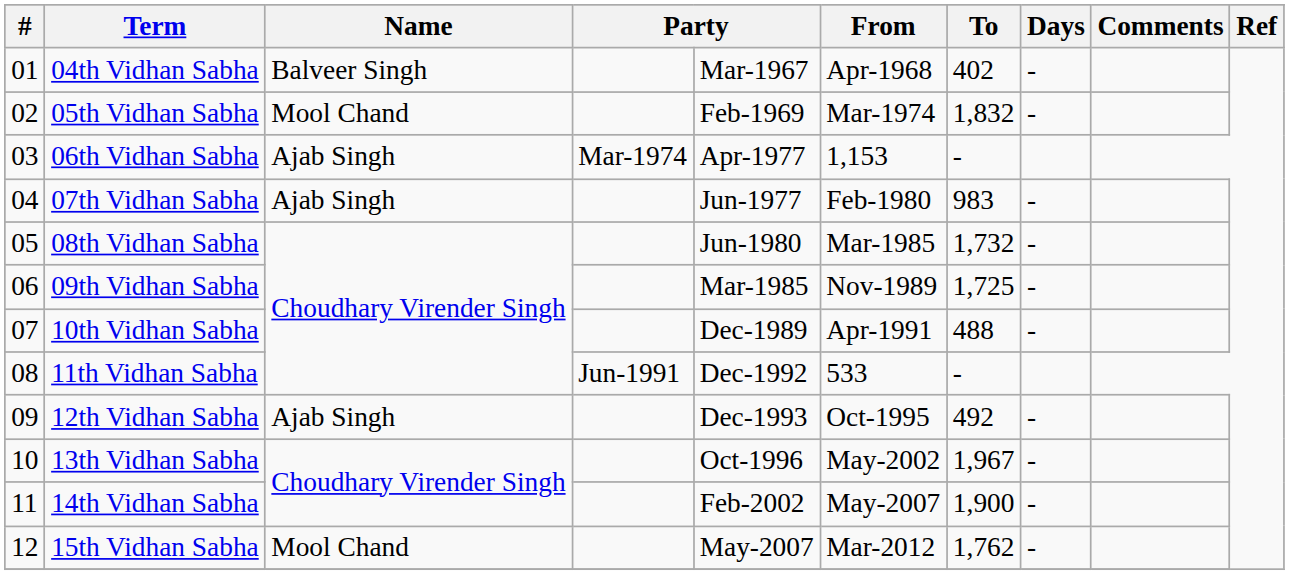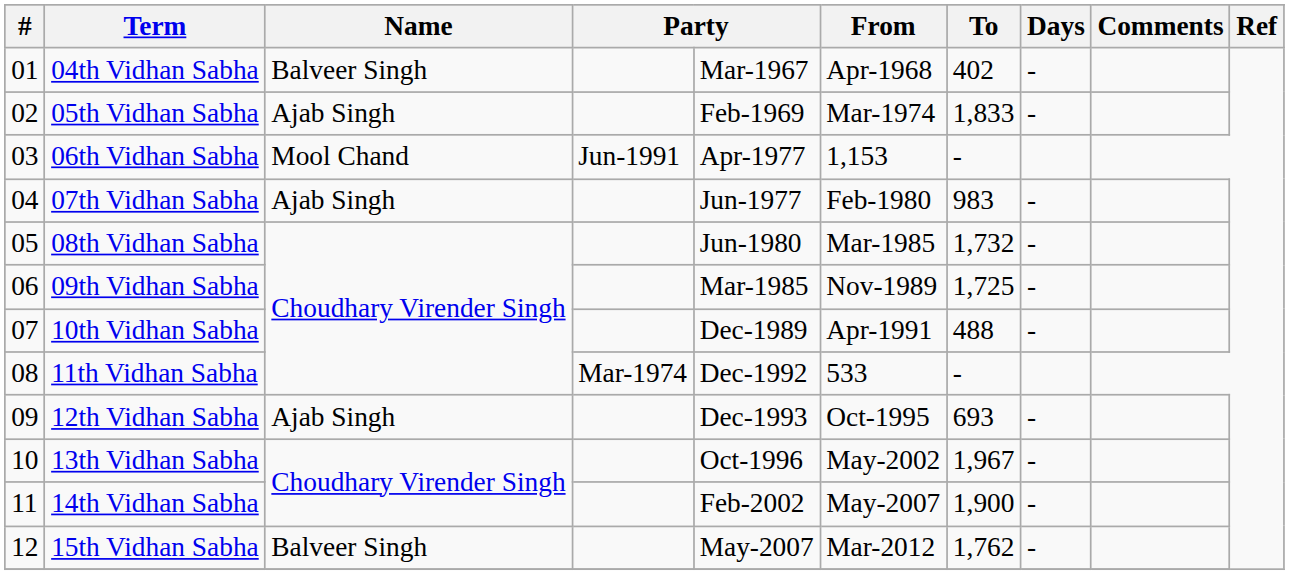05th Vidhan Sabha | Name: Mool Chand -> Ajab Singh
05th Vidhan Sabha | To: 1,832 -> 1,833
06th Vidhan Sabha | Name: Ajab Singh -> Mool Chand
06th Vidhan Sabha | column 4: Mar-1974 -> Jun-1991
11th Vidhan Sabha | column 4: Jun-1991 -> Mar-1974
12th Vidhan Sabha | To: 492 -> 693
15th Vidhan Sabha | Name: Mool Chand -> Balveer Singh
